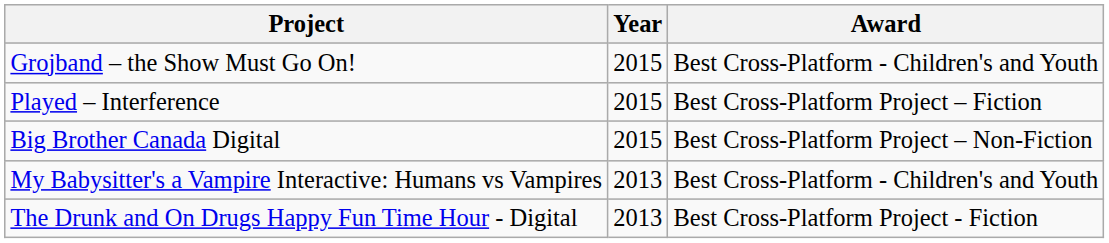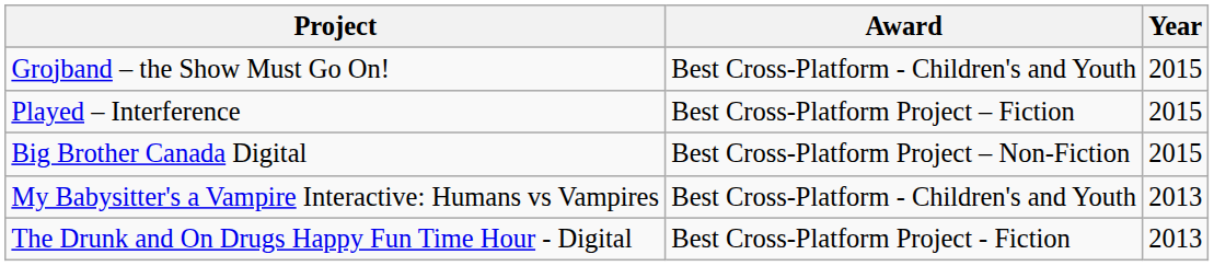columns swapped: Award <-> Year
